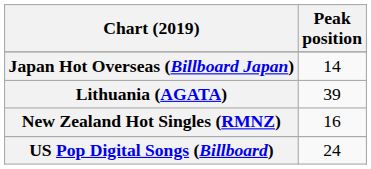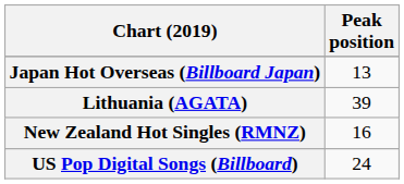Japan Hot Overseas (Billboard Japan) | Peak position: 14 -> 13
